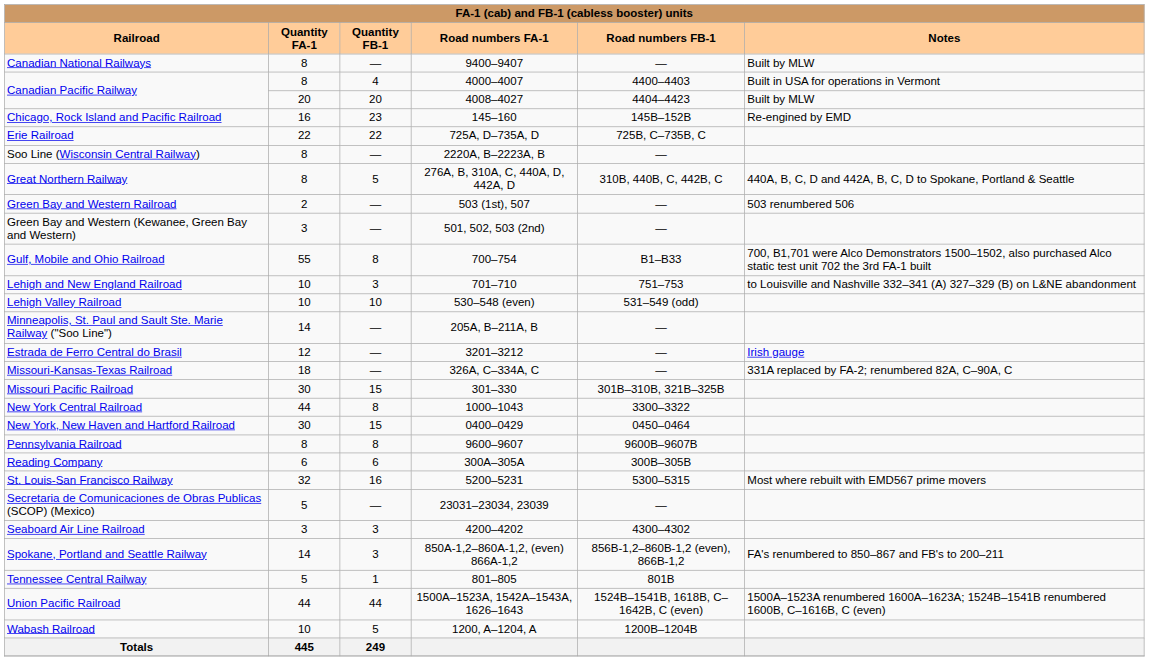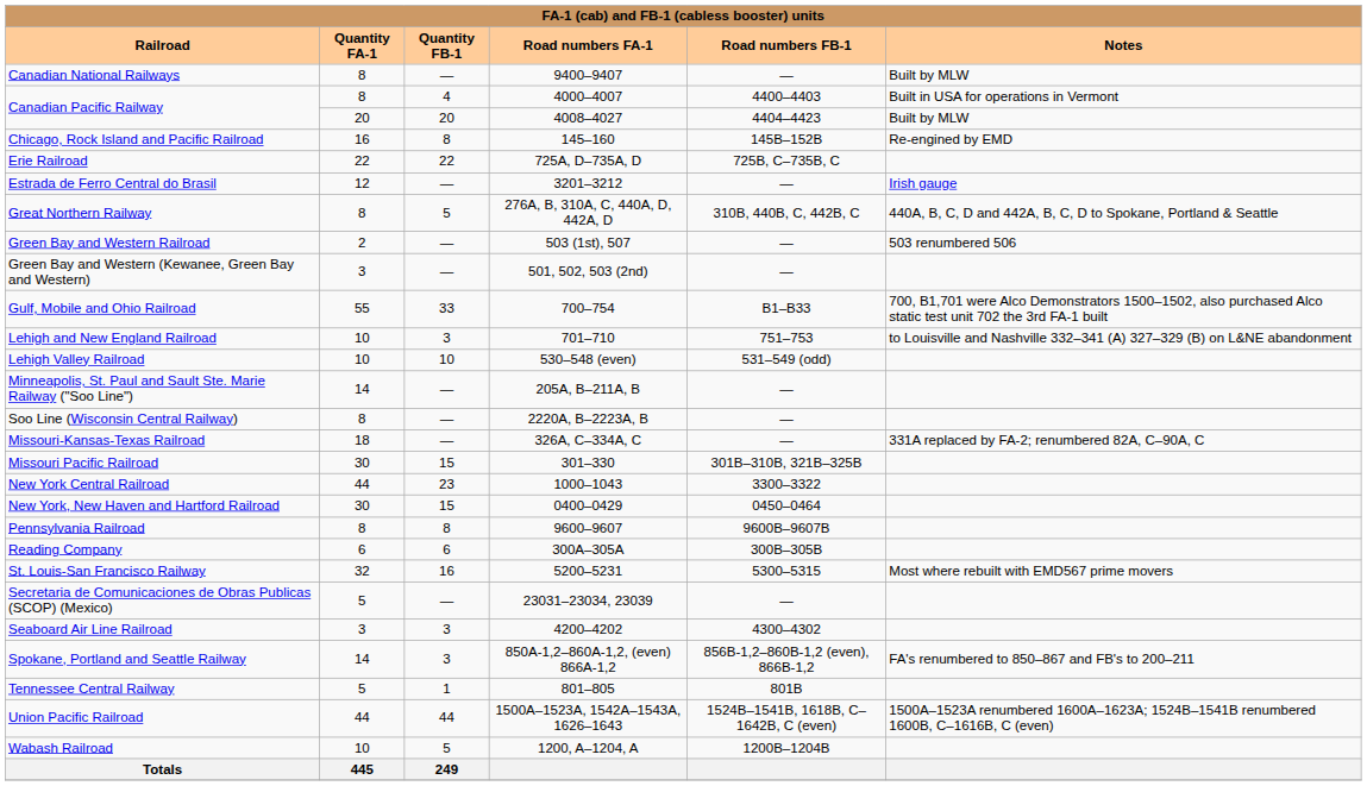Chicago, Rock Island and Pacific Railroad | Quantity FB-1: 23 -> 8
rows swapped: Estrada de Ferro Central do Brasil <-> Soo Line (Wisconsin Central Railway)
Gulf, Mobile and Ohio Railroad | Quantity FB-1: 8 -> 33
New York Central Railroad | Quantity FB-1: 8 -> 23
